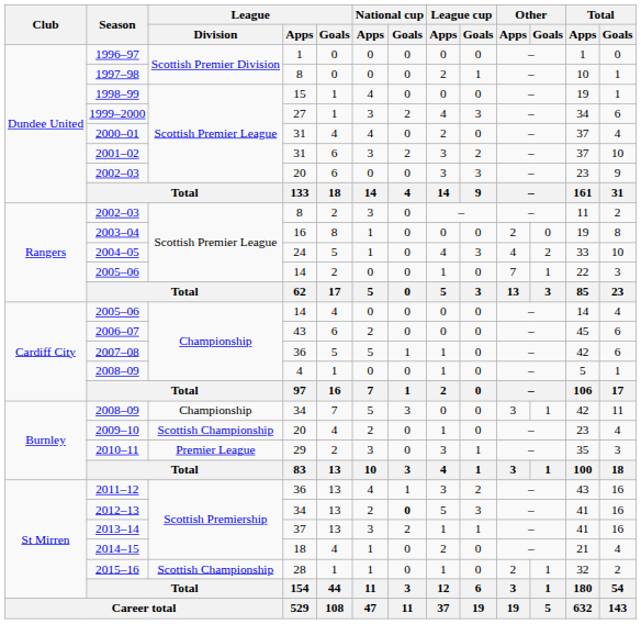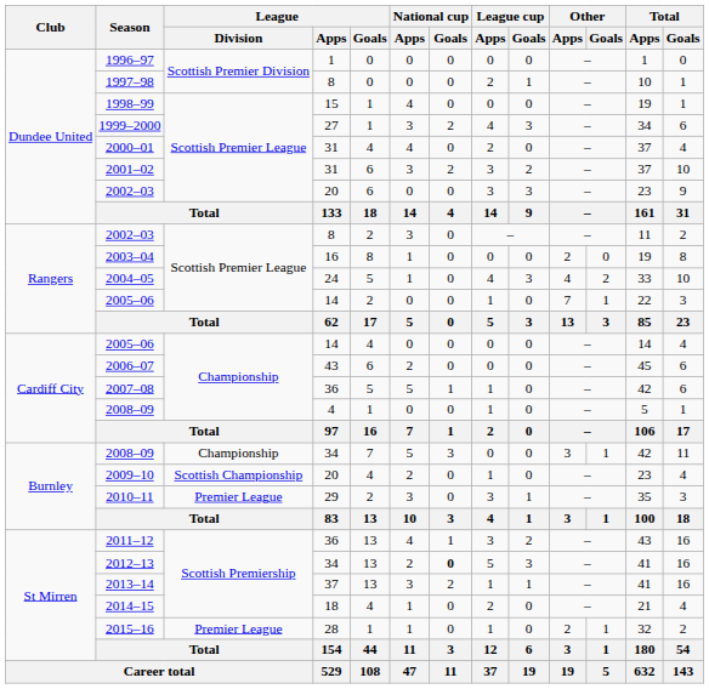2015–16 | League / Division: Scottish Championship -> Premier League
